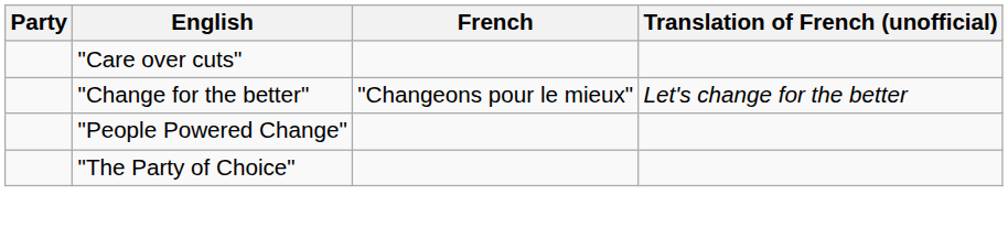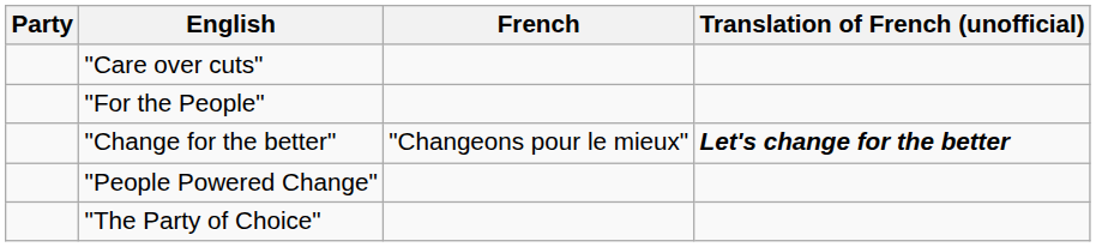+ row: "For the People"
"Change for the better" | Translation of French (unofficial): normal -> bold
